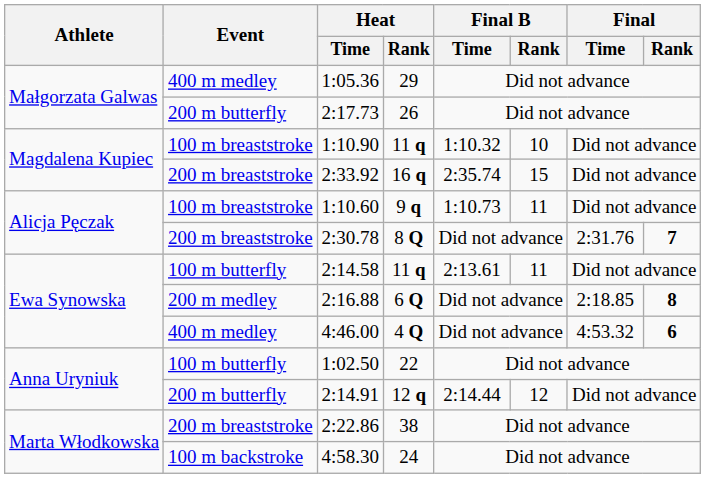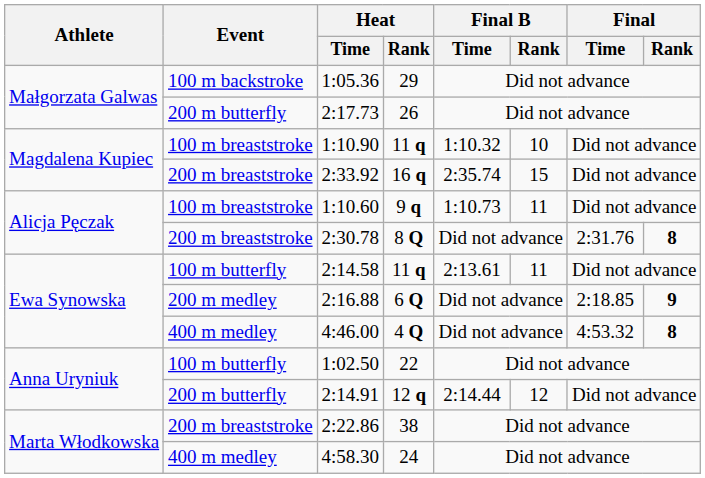1:05.36 | Event: 400 m medley -> 100 m backstroke
2:30.78 | Final / Rank: 7 -> 8
2:16.88 | Final / Rank: 8 -> 9
4:46.00 | Final / Rank: 6 -> 8
4:58.30 | Event: 100 m backstroke -> 400 m medley
